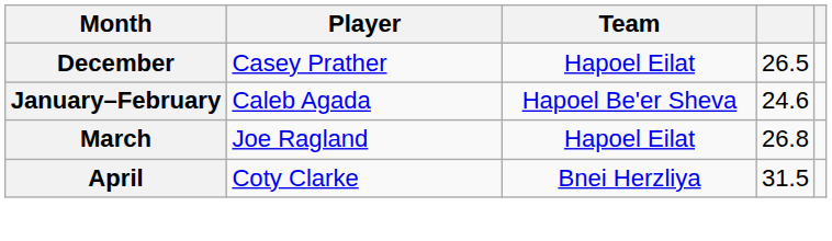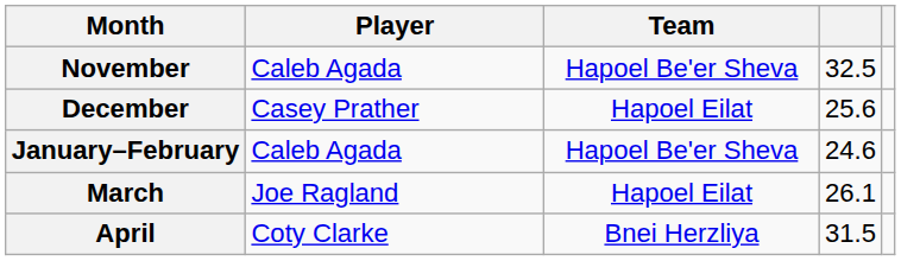+ row: November | Caleb Agada | Hapoel Be'er Sheva | 32.5
December | column 4: 26.5 -> 25.6
March | column 4: 26.8 -> 26.1
